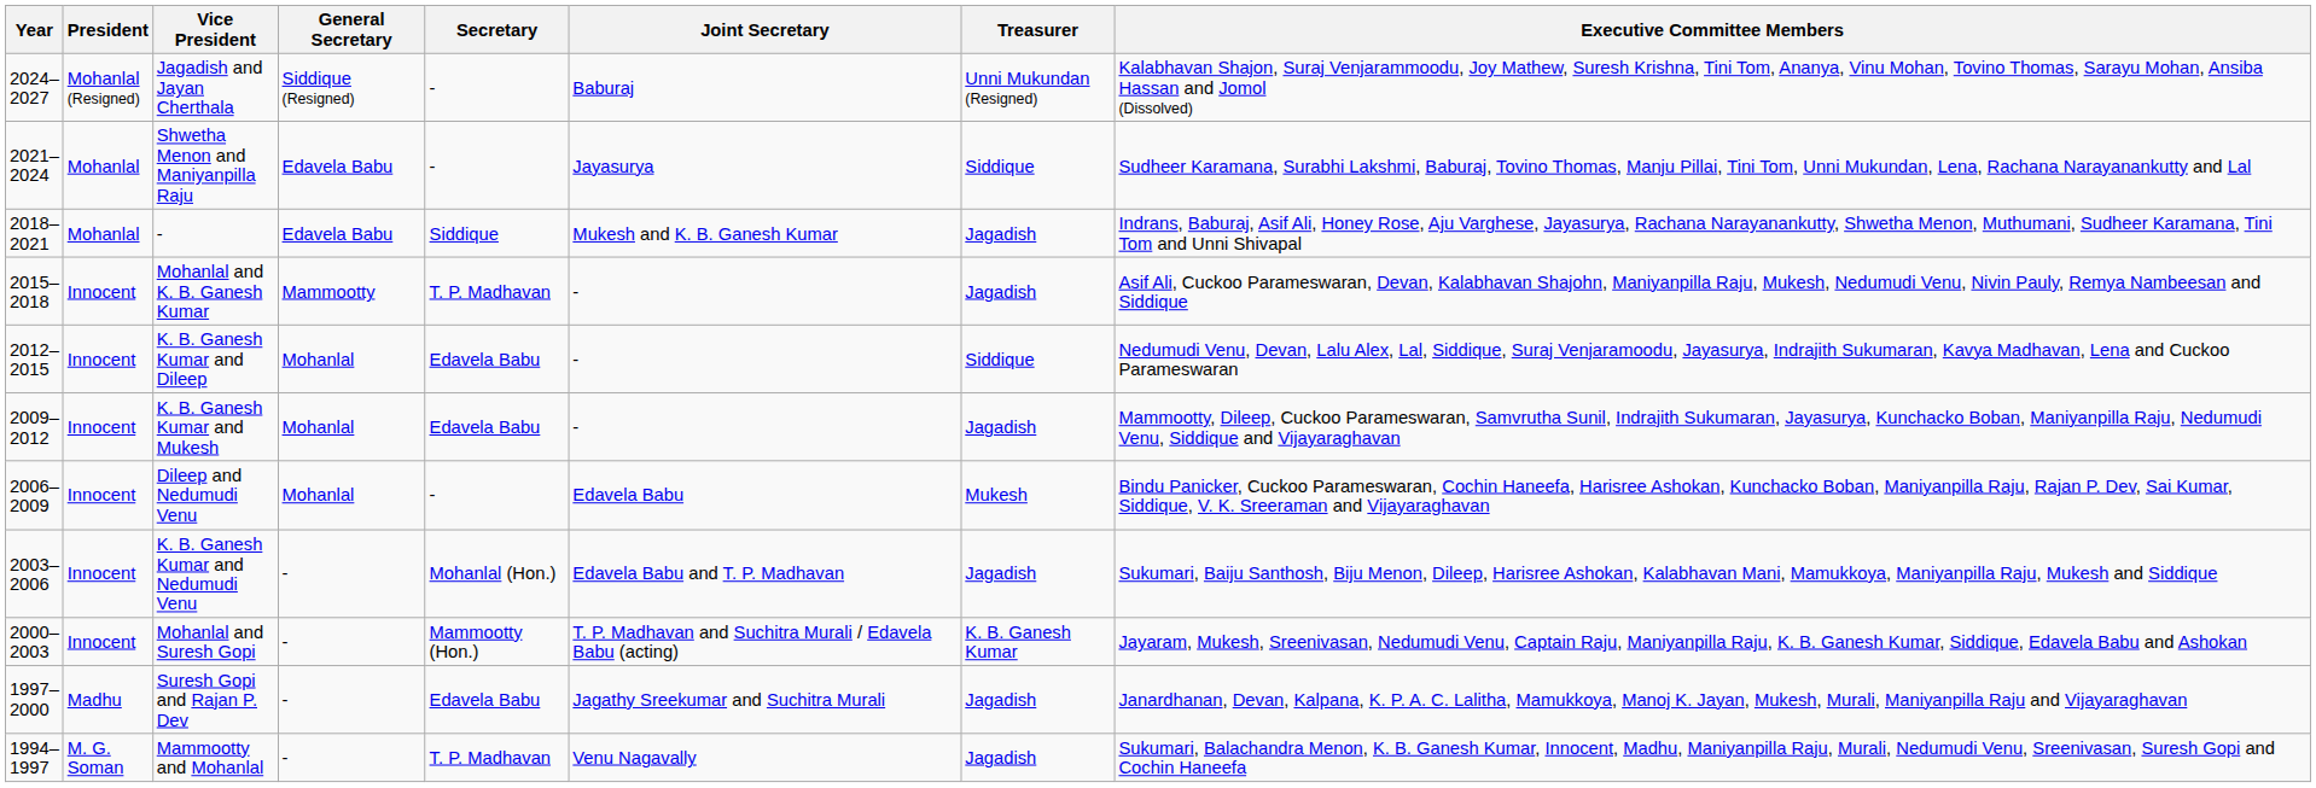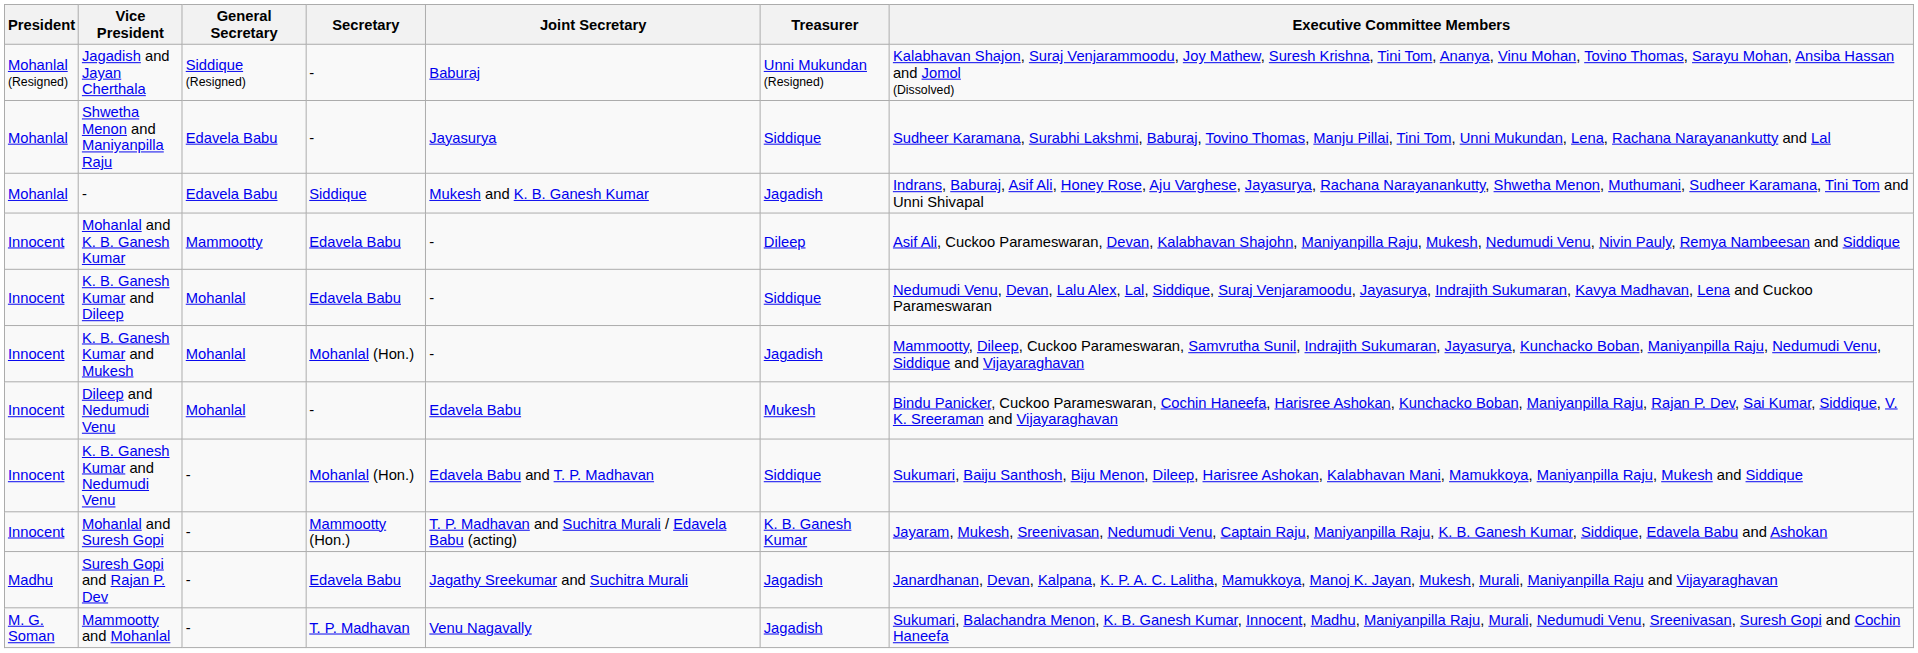- column: Year | 2024–2027 | 2021–2024 | 2018–2021 | 2015–2018 | 2012–2015 | 2009–2012 | 2006–2009 | 2003–2006 | 2000–2003 | 1997–2000 | 1994–1997
Mohanlal and K. B. Ganesh Kumar | Secretary: T. P. Madhavan -> Edavela Babu
Mohanlal and K. B. Ganesh Kumar | Treasurer: Jagadish -> Dileep
K. B. Ganesh Kumar and Mukesh | Secretary: Edavela Babu -> Mohanlal (Hon.)
K. B. Ganesh Kumar and Nedumudi Venu | Treasurer: Jagadish -> Siddique
